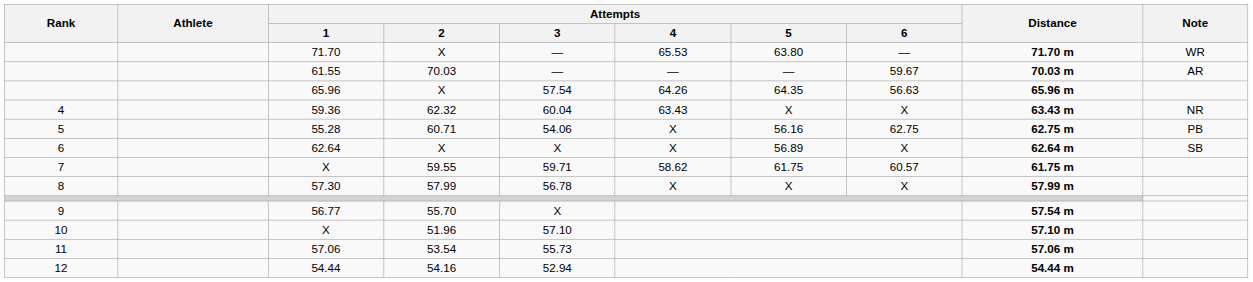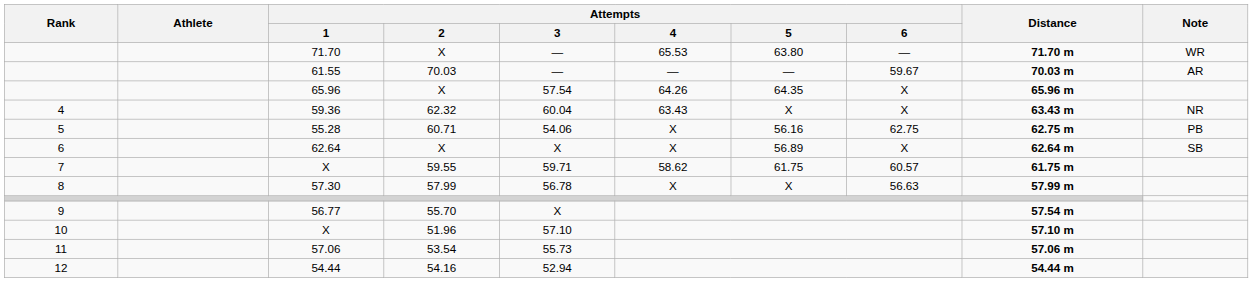65.96 | Attempts / 6: 56.63 -> X
57.30 | Attempts / 6: X -> 56.63
